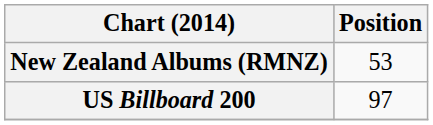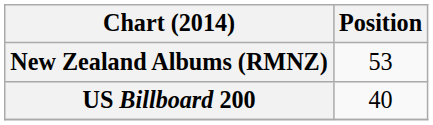US Billboard 200 | Position: 97 -> 40
